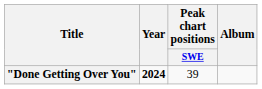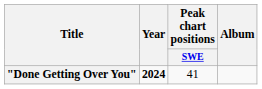"Done Getting Over You" | Peak chart positions / SWE: 39 -> 41
